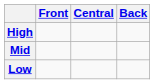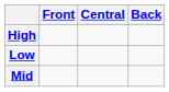rows swapped: Mid <-> Low
